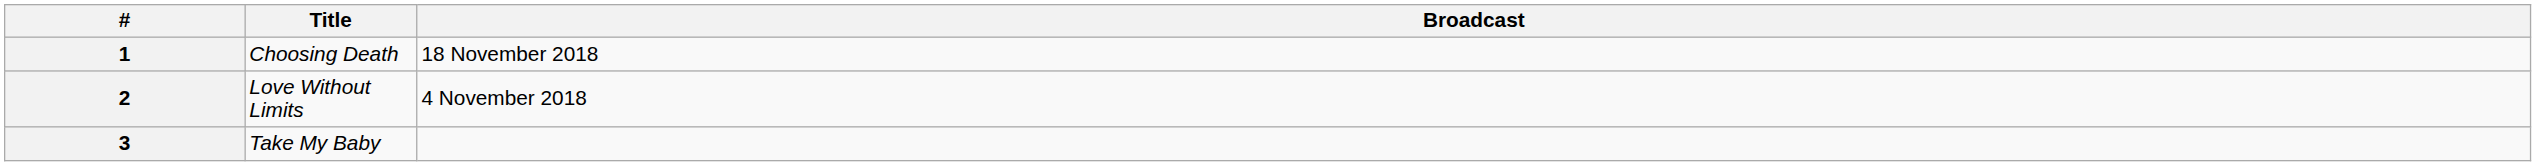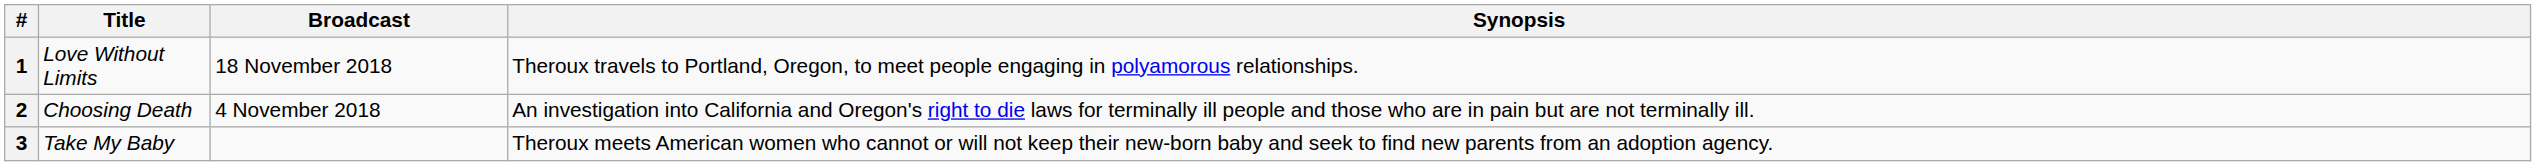+ column: Synopsis | Theroux travels to Portland, Oregon, to meet people engaging in polyamorous relationships. | An investigation into California and Oregon's right to die laws for terminally ill people and those who are in pain but are not terminally ill. | Theroux meets American women who cannot or will not keep their new-born baby and seek to find new parents from an adoption agency.
1 | Title: Choosing Death -> Love Without Limits
2 | Title: Love Without Limits -> Choosing Death
